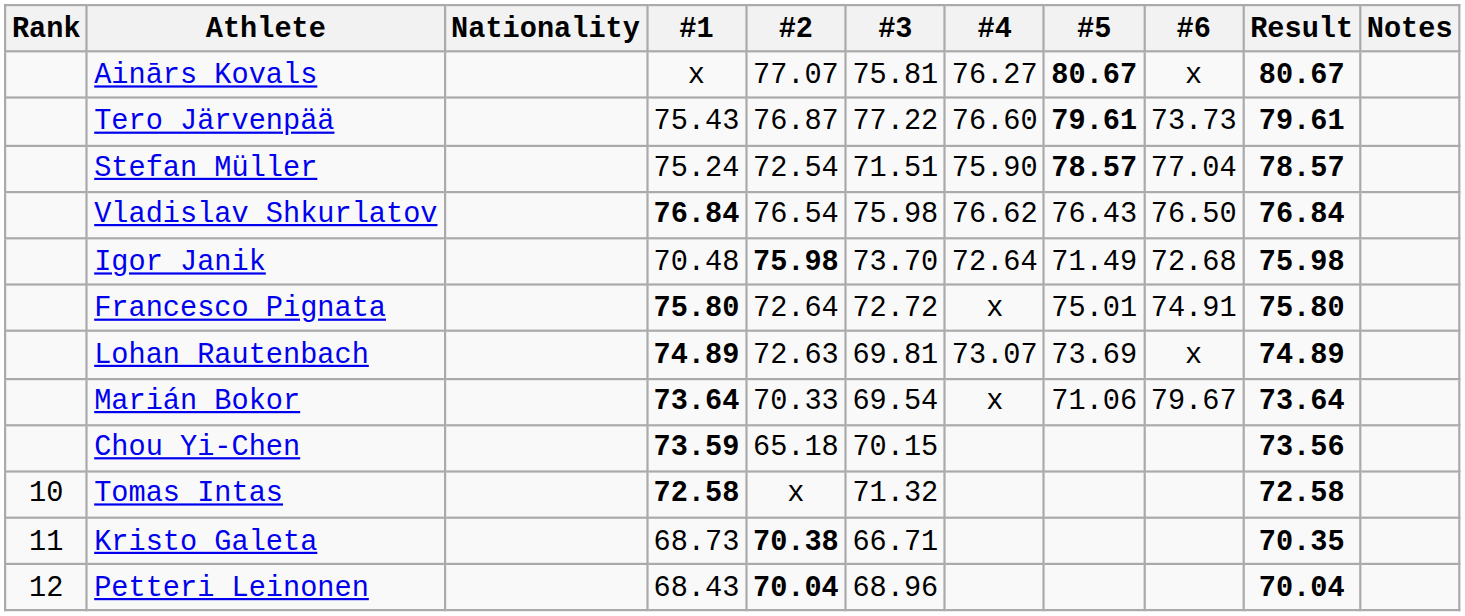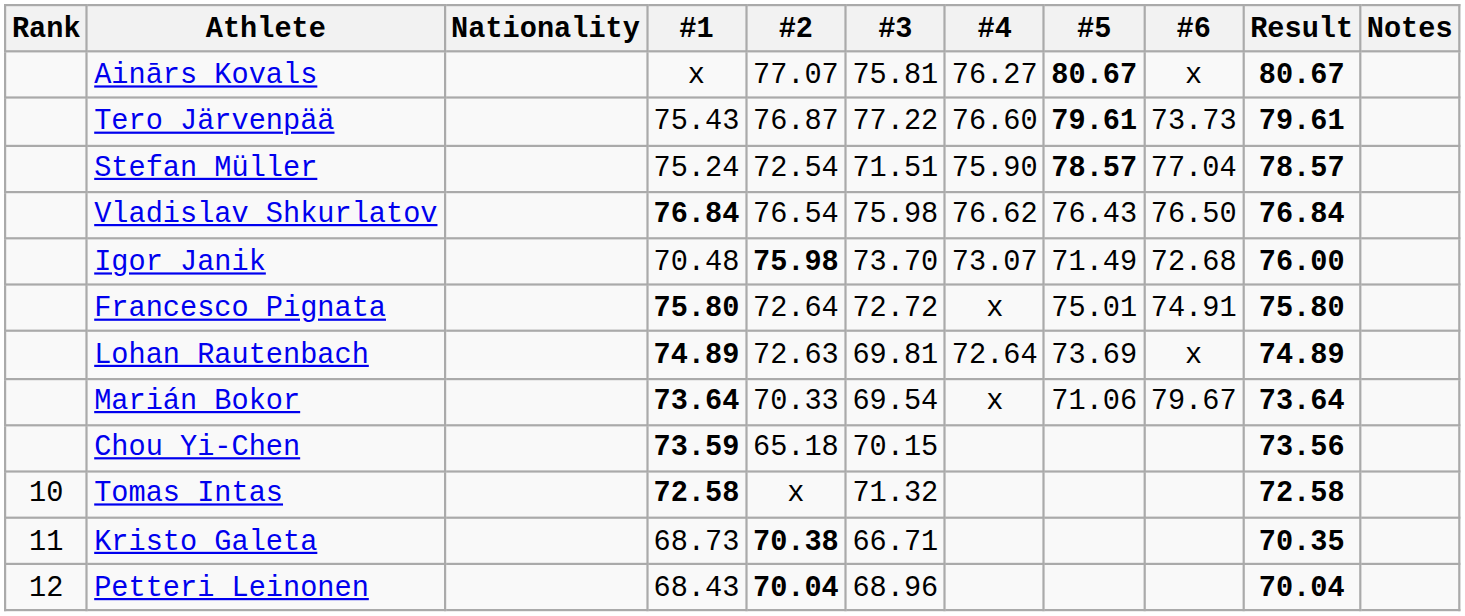Igor Janik | #4: 72.64 -> 73.07
Igor Janik | Result: 75.98 -> 76.00
Lohan Rautenbach | #4: 73.07 -> 72.64
